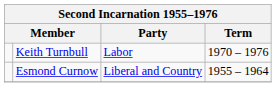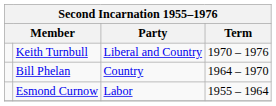Keith Turnbull | Party: Labor -> Liberal and Country
+ row: Bill Phelan | Country | 1964 – 1970
Esmond Curnow | Party: Liberal and Country -> Labor
